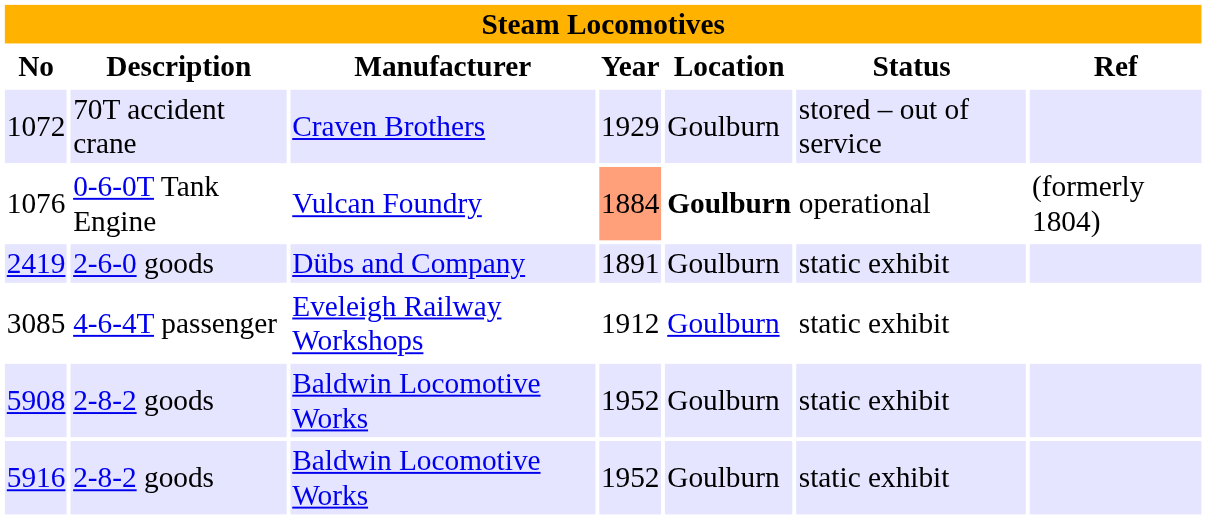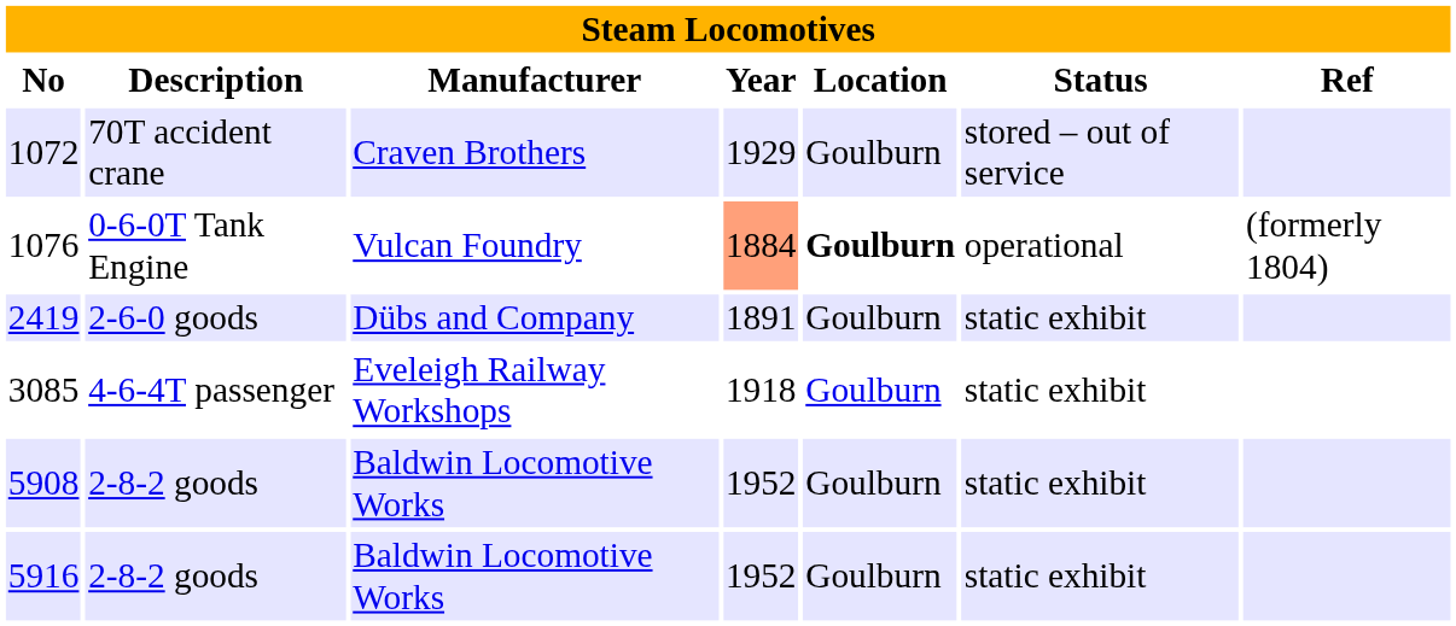3085 | Year: 1912 -> 1918
